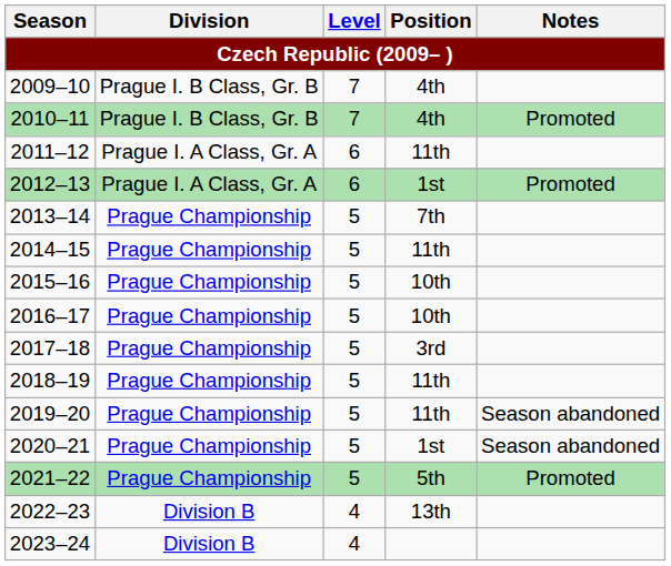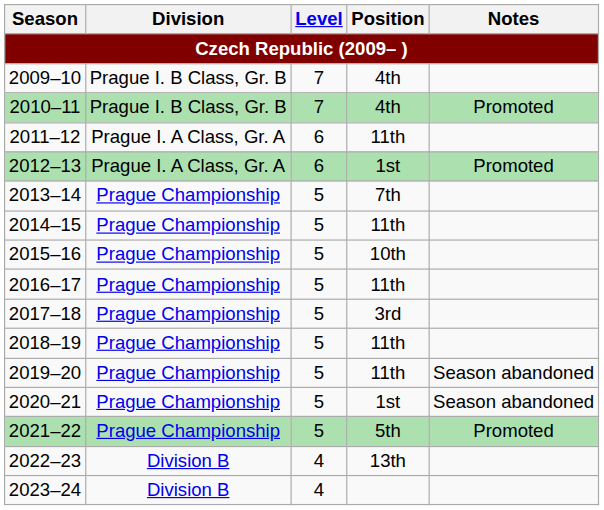2016–17 | Position: 10th -> 11th
